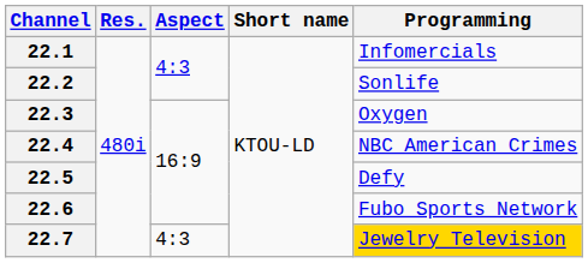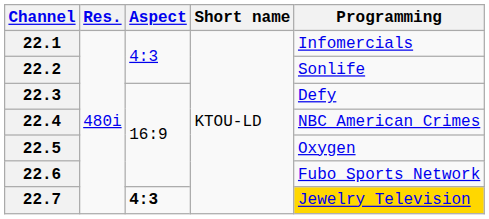22.3 | Programming: Oxygen -> Defy
22.5 | Programming: Defy -> Oxygen
22.7 | Aspect: normal -> bold
